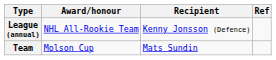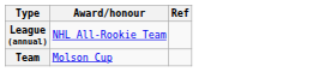- column: Recipient | Kenny Jonsson (Defence) | Mats Sundin
